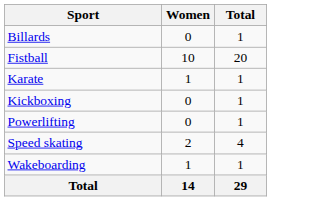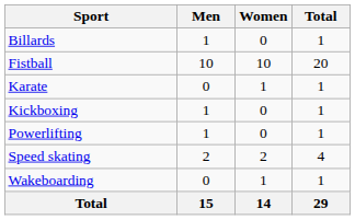+ column: Men | 1 | 10 | 0 | 1 | 1 | 2 | 0 | 15
